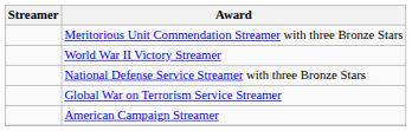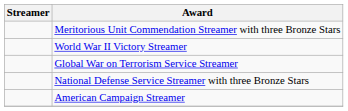rows swapped: National Defense Service Streamer with three Bronze Stars <-> Global War on Terrorism Service Streamer
